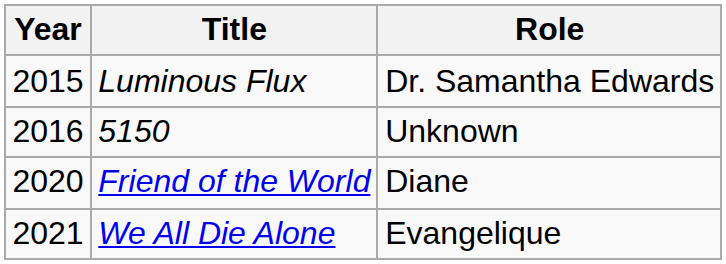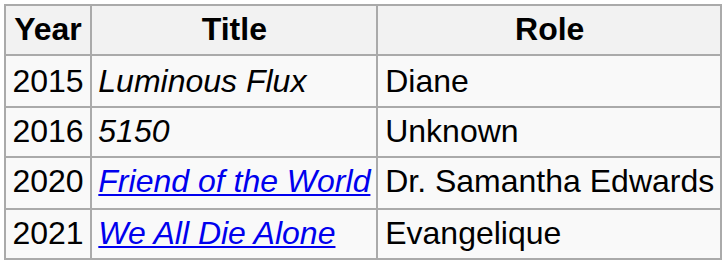Luminous Flux | Role: Dr. Samantha Edwards -> Diane
Friend of the World | Role: Diane -> Dr. Samantha Edwards
